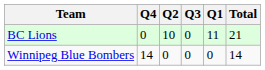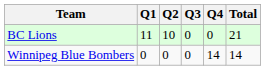columns swapped: Q1 <-> Q4
